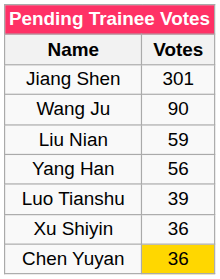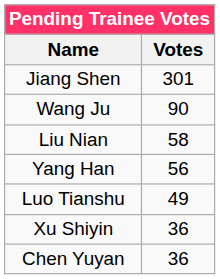Liu Nian | Votes: 59 -> 58
Luo Tianshu | Votes: 39 -> 49
Chen Yuyan | Votes: gold background -> no background
